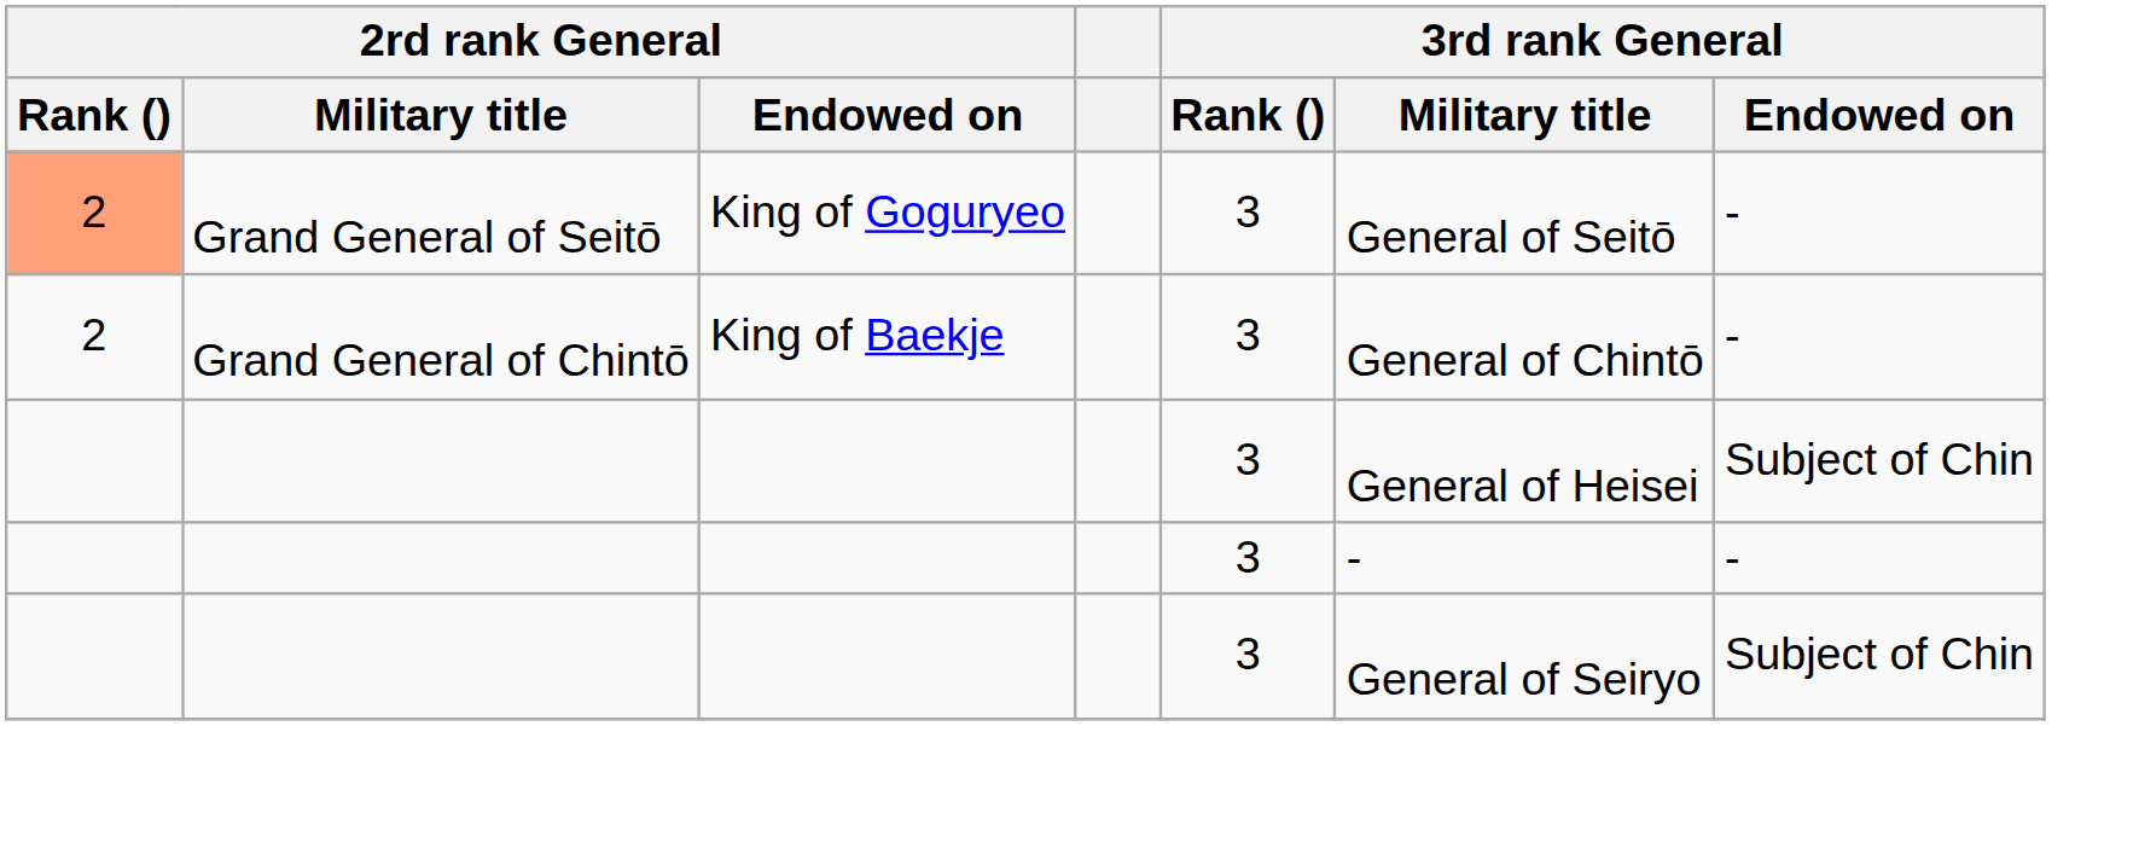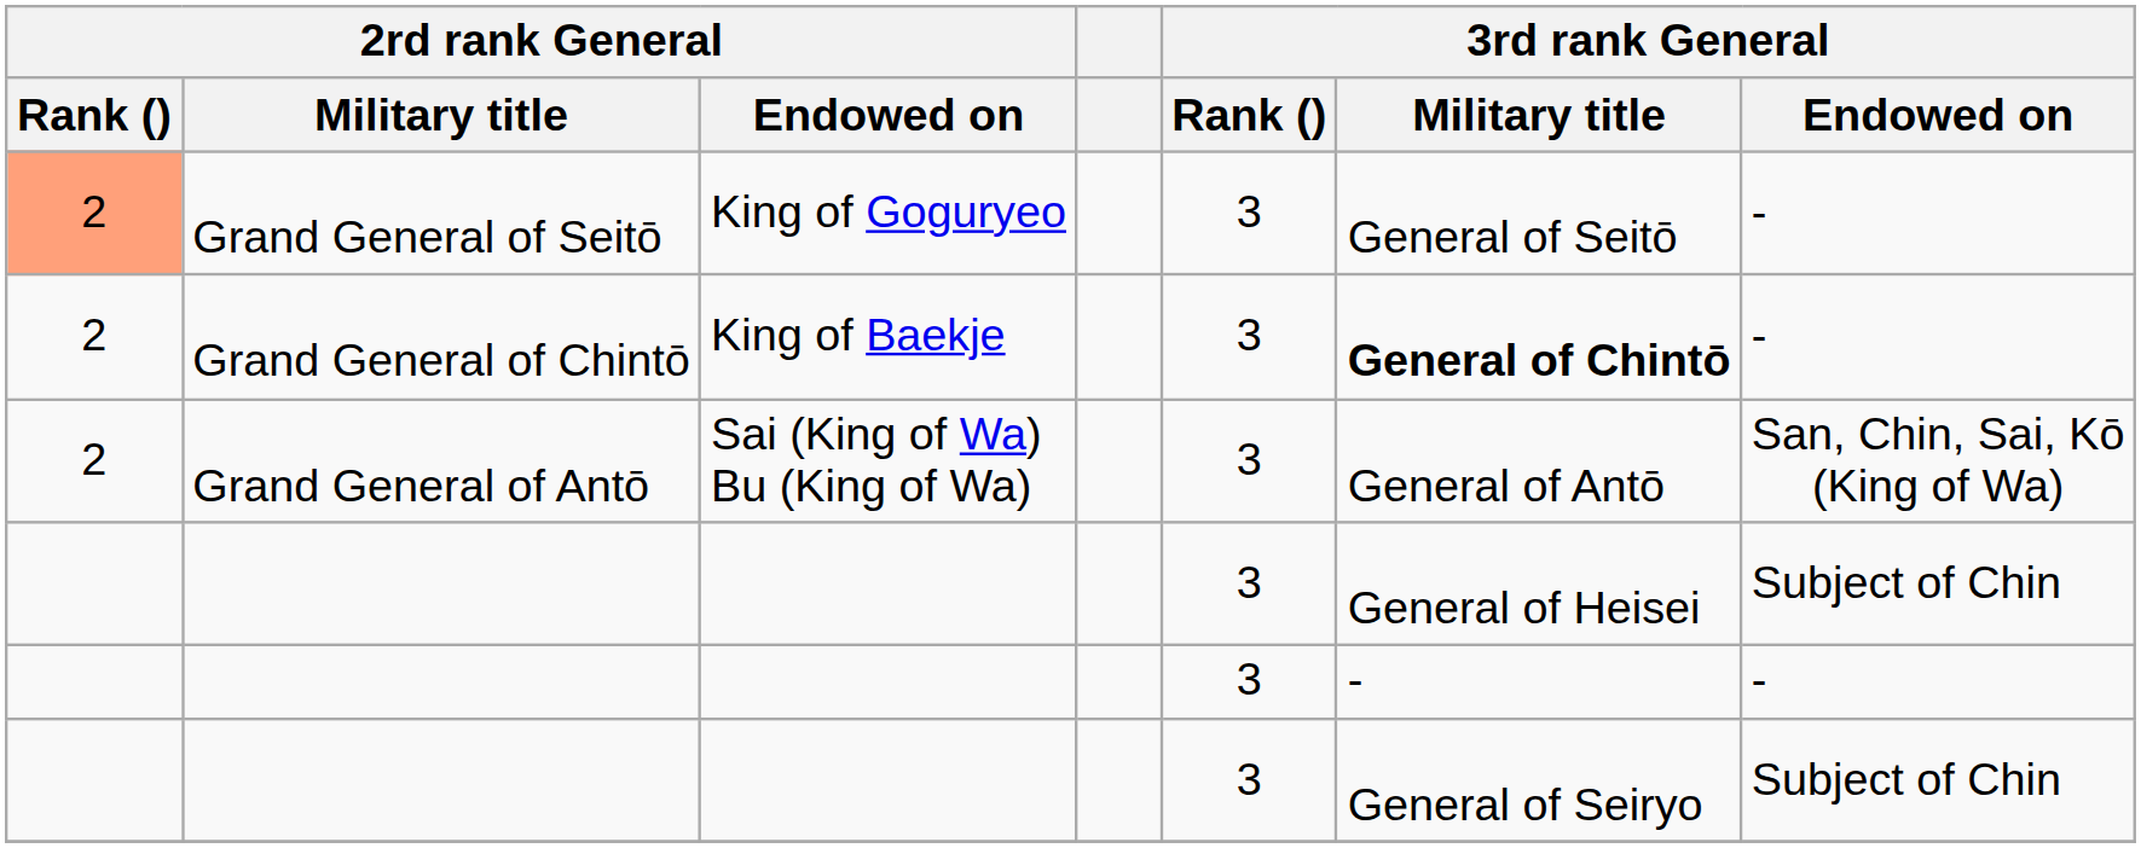Grand General of Chintō | 3rd rank General / Military title: normal -> bold
+ row: 2 | Grand General of Antō | Sai (King of Wa) Bu (King of Wa) | 3 | General of Antō | San, Chin, Sai, Kō (King of Wa)
